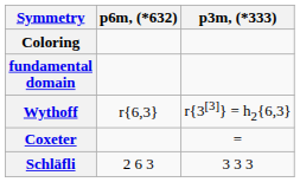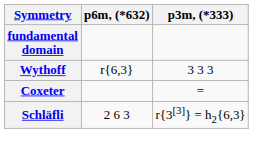- row: Coloring
Wythoff | p3m, (*333): r{3[3]} = h2{6,3} -> 3 3 3
Schläfli | p3m, (*333): 3 3 3 -> r{3[3]} = h2{6,3}
